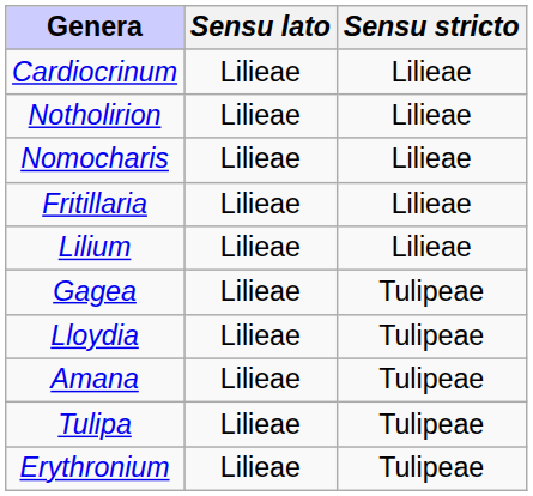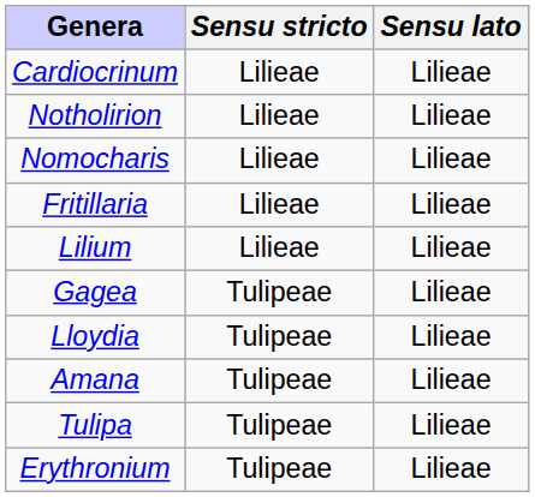columns swapped: Sensu stricto <-> Sensu lato
